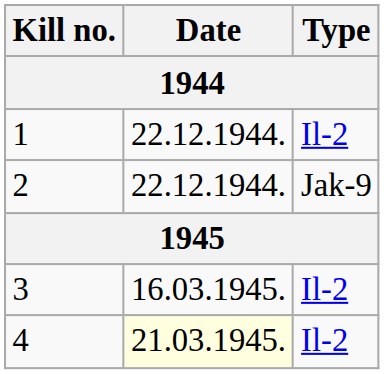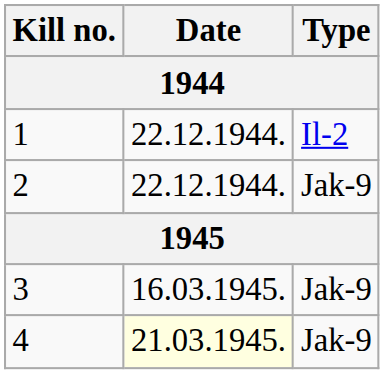3 | Type: Il-2 -> Jak-9
4 | Type: Il-2 -> Jak-9
